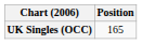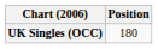UK Singles (OCC) | Position: 165 -> 180
